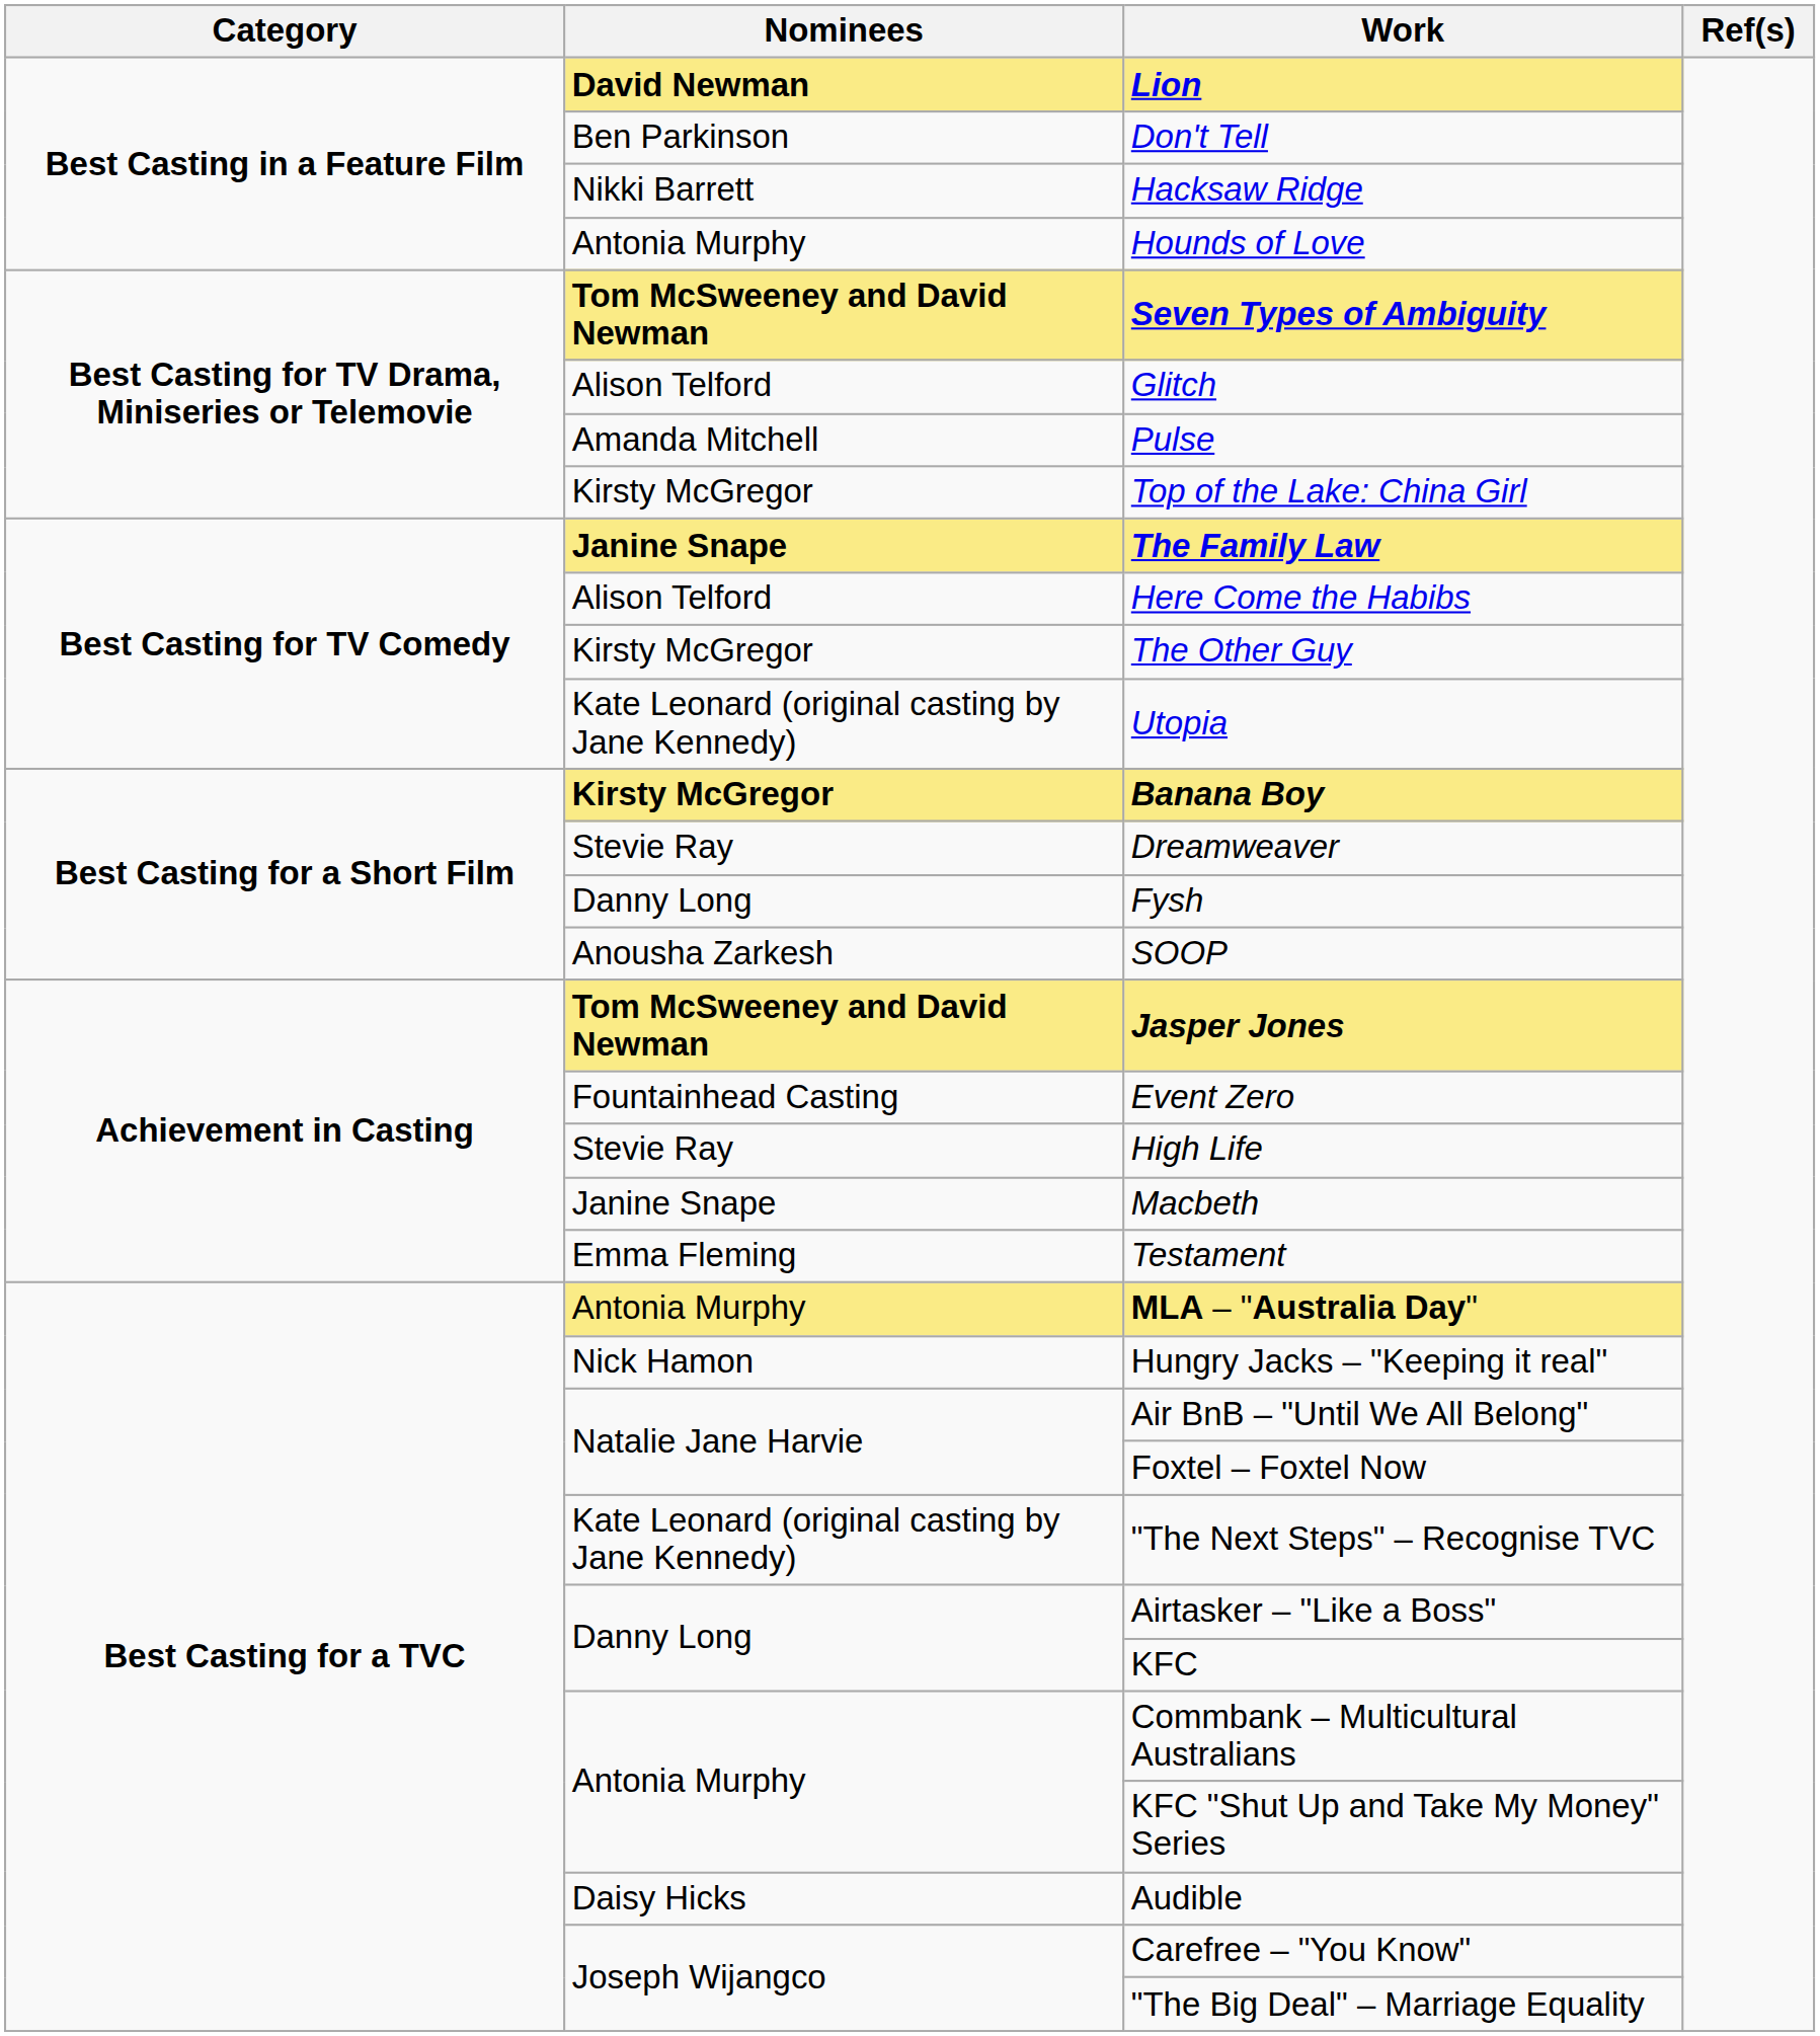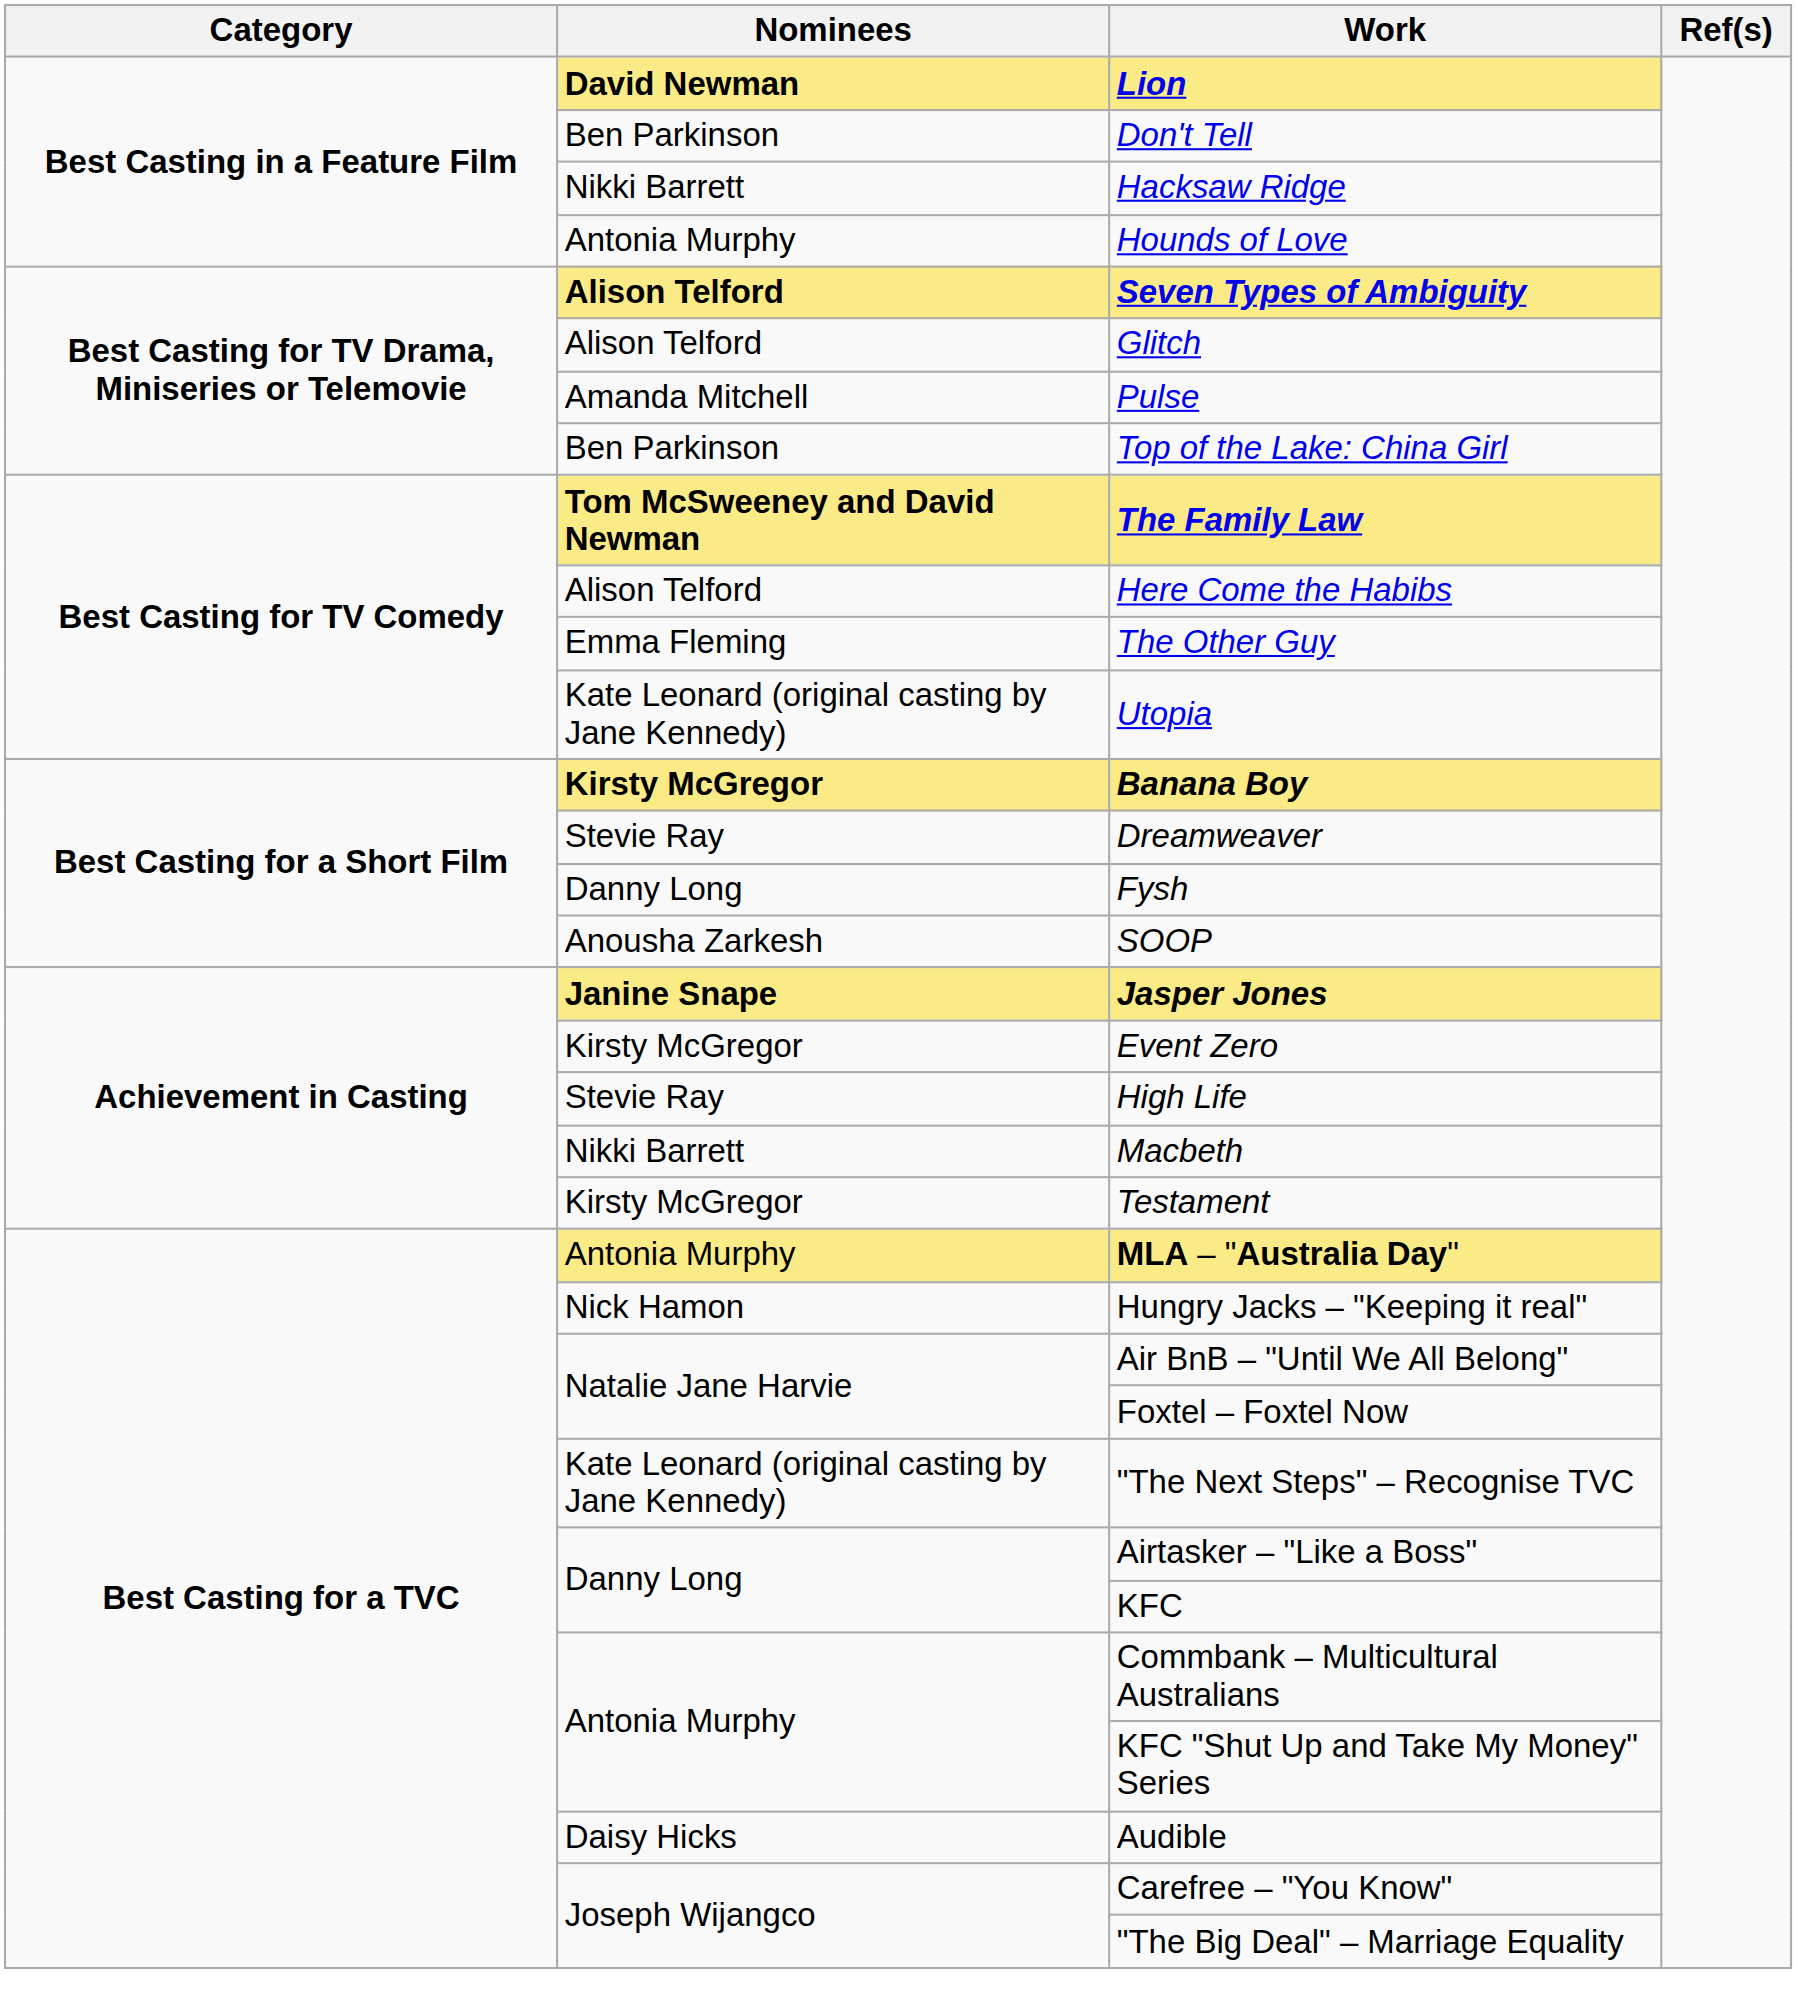Seven Types of Ambiguity | Nominees: Tom McSweeney and David Newman -> Alison Telford
Top of the Lake: China Girl | Nominees: Kirsty McGregor -> Ben Parkinson
The Family Law | Nominees: Janine Snape -> Tom McSweeney and David Newman
The Other Guy | Nominees: Kirsty McGregor -> Emma Fleming
Jasper Jones | Nominees: Tom McSweeney and David Newman -> Janine Snape
Event Zero | Nominees: Fountainhead Casting -> Kirsty McGregor
Macbeth | Nominees: Janine Snape -> Nikki Barrett
Testament | Nominees: Emma Fleming -> Kirsty McGregor
